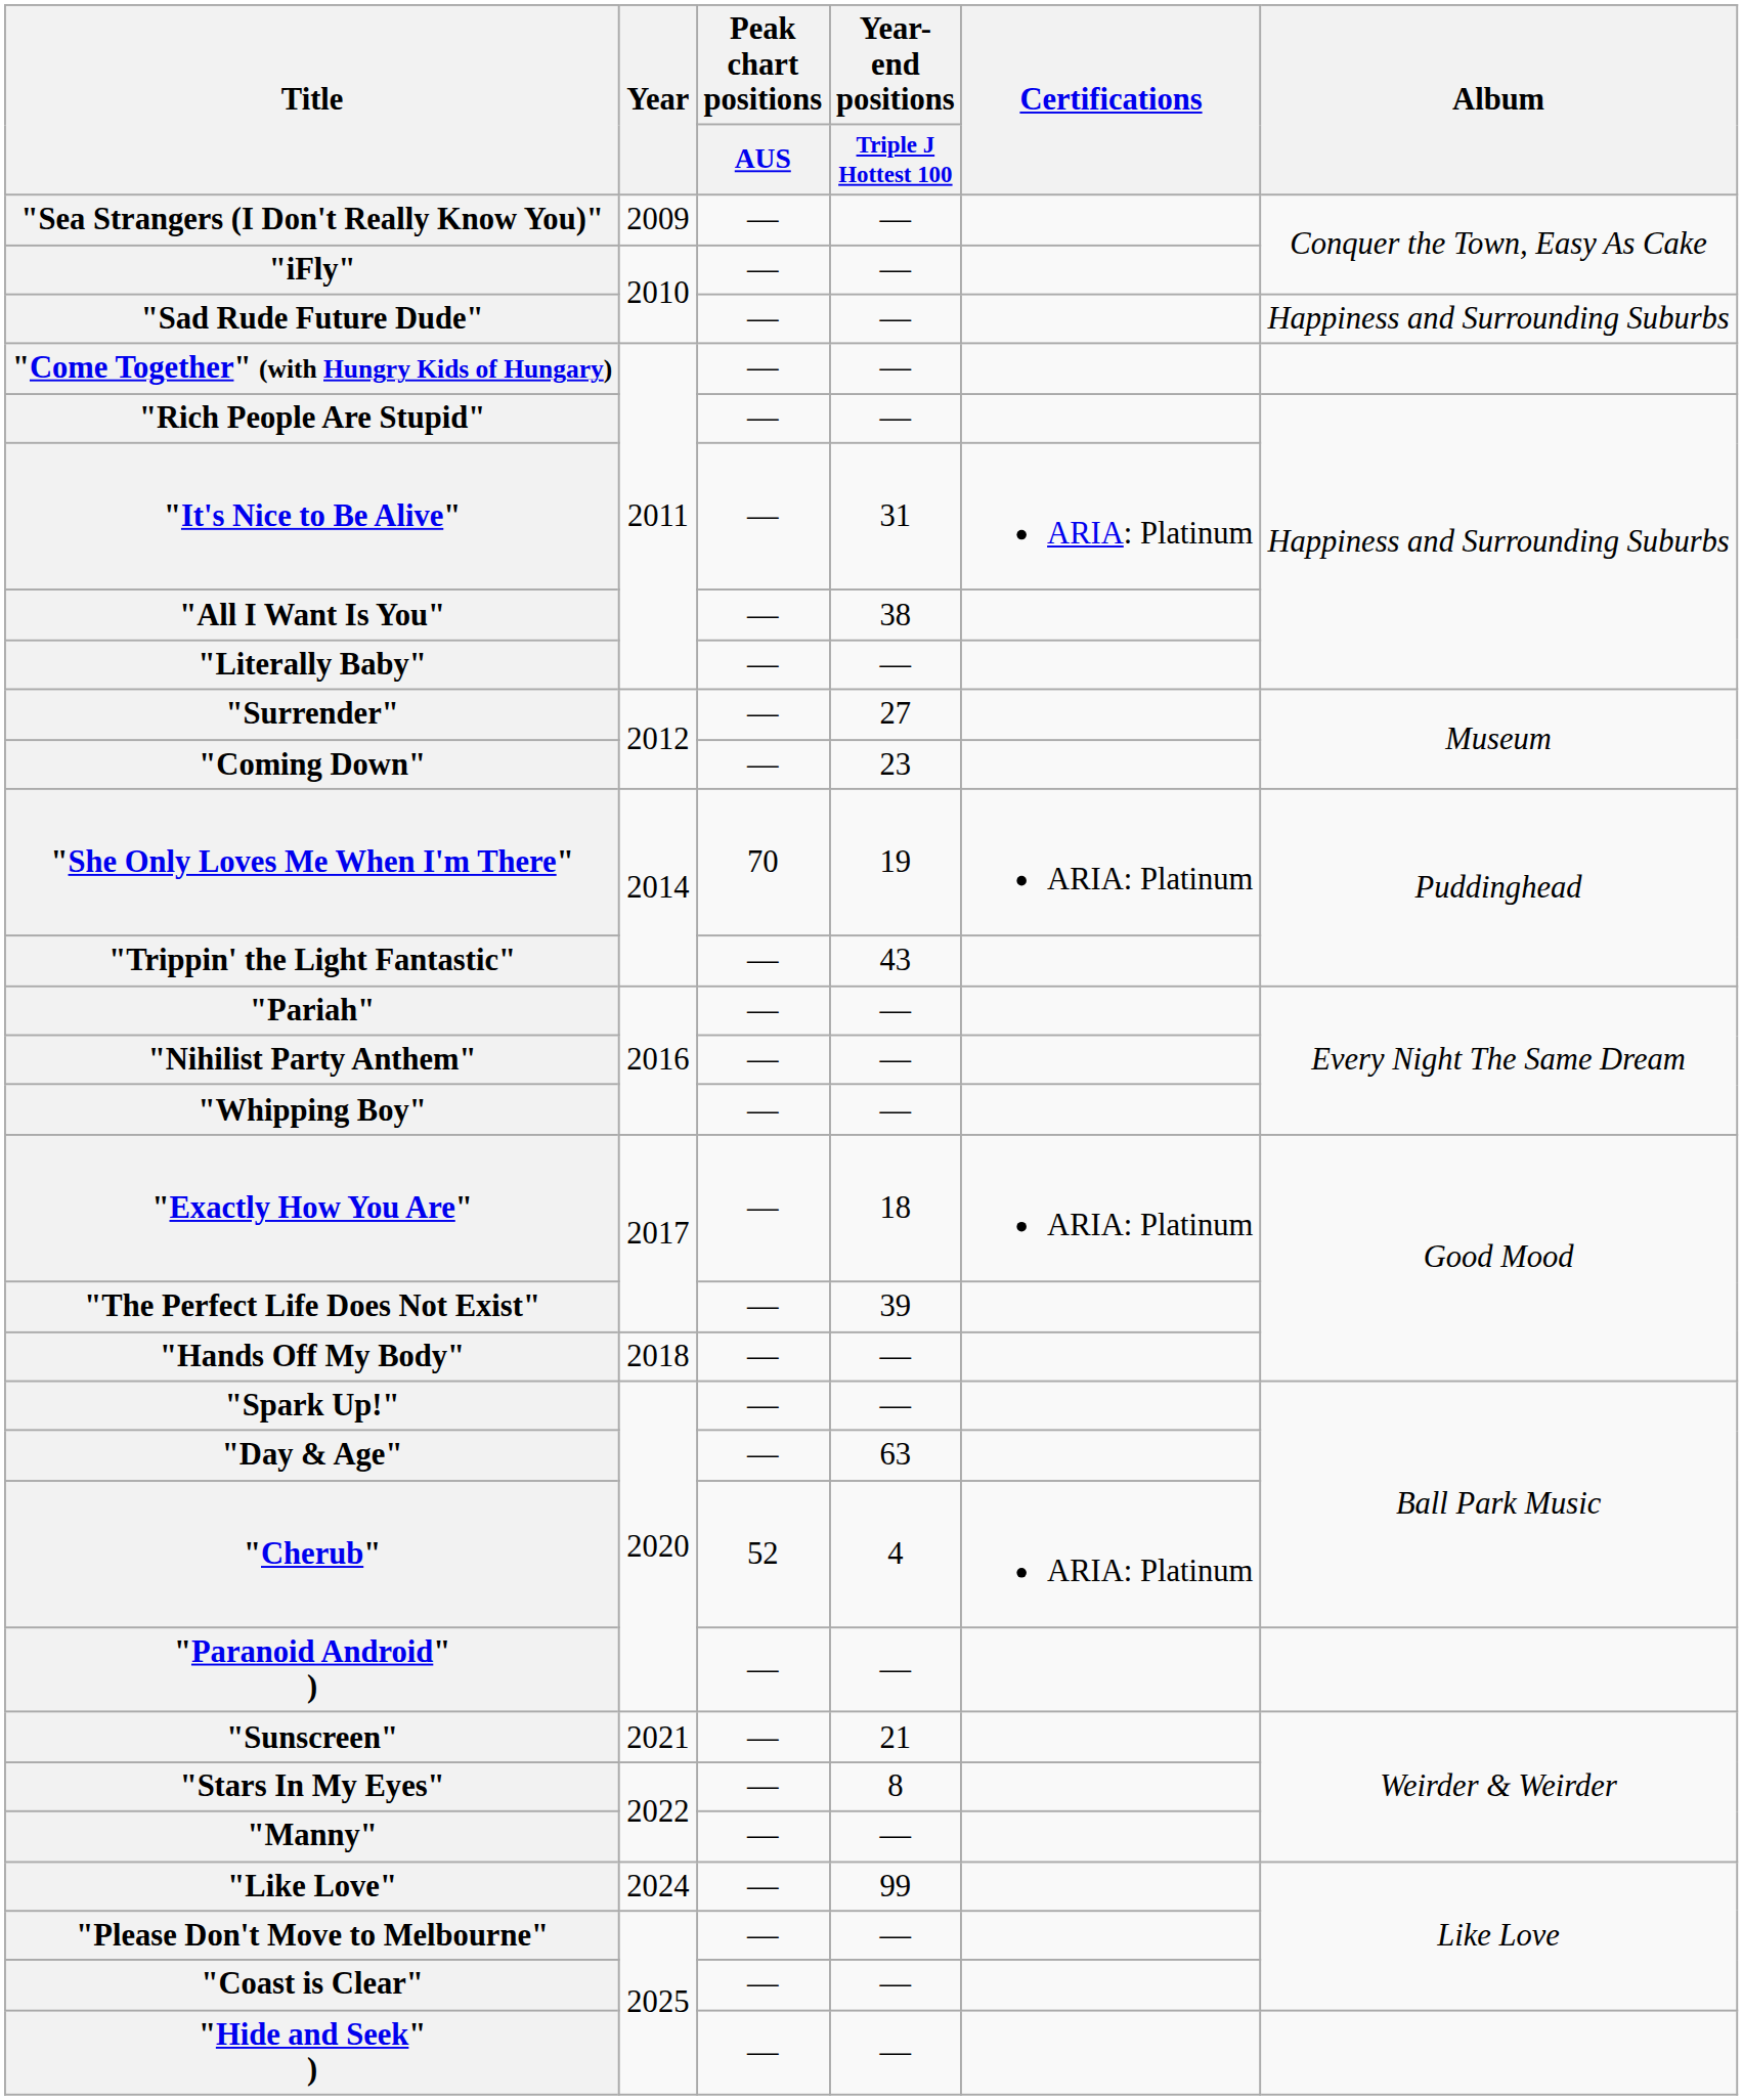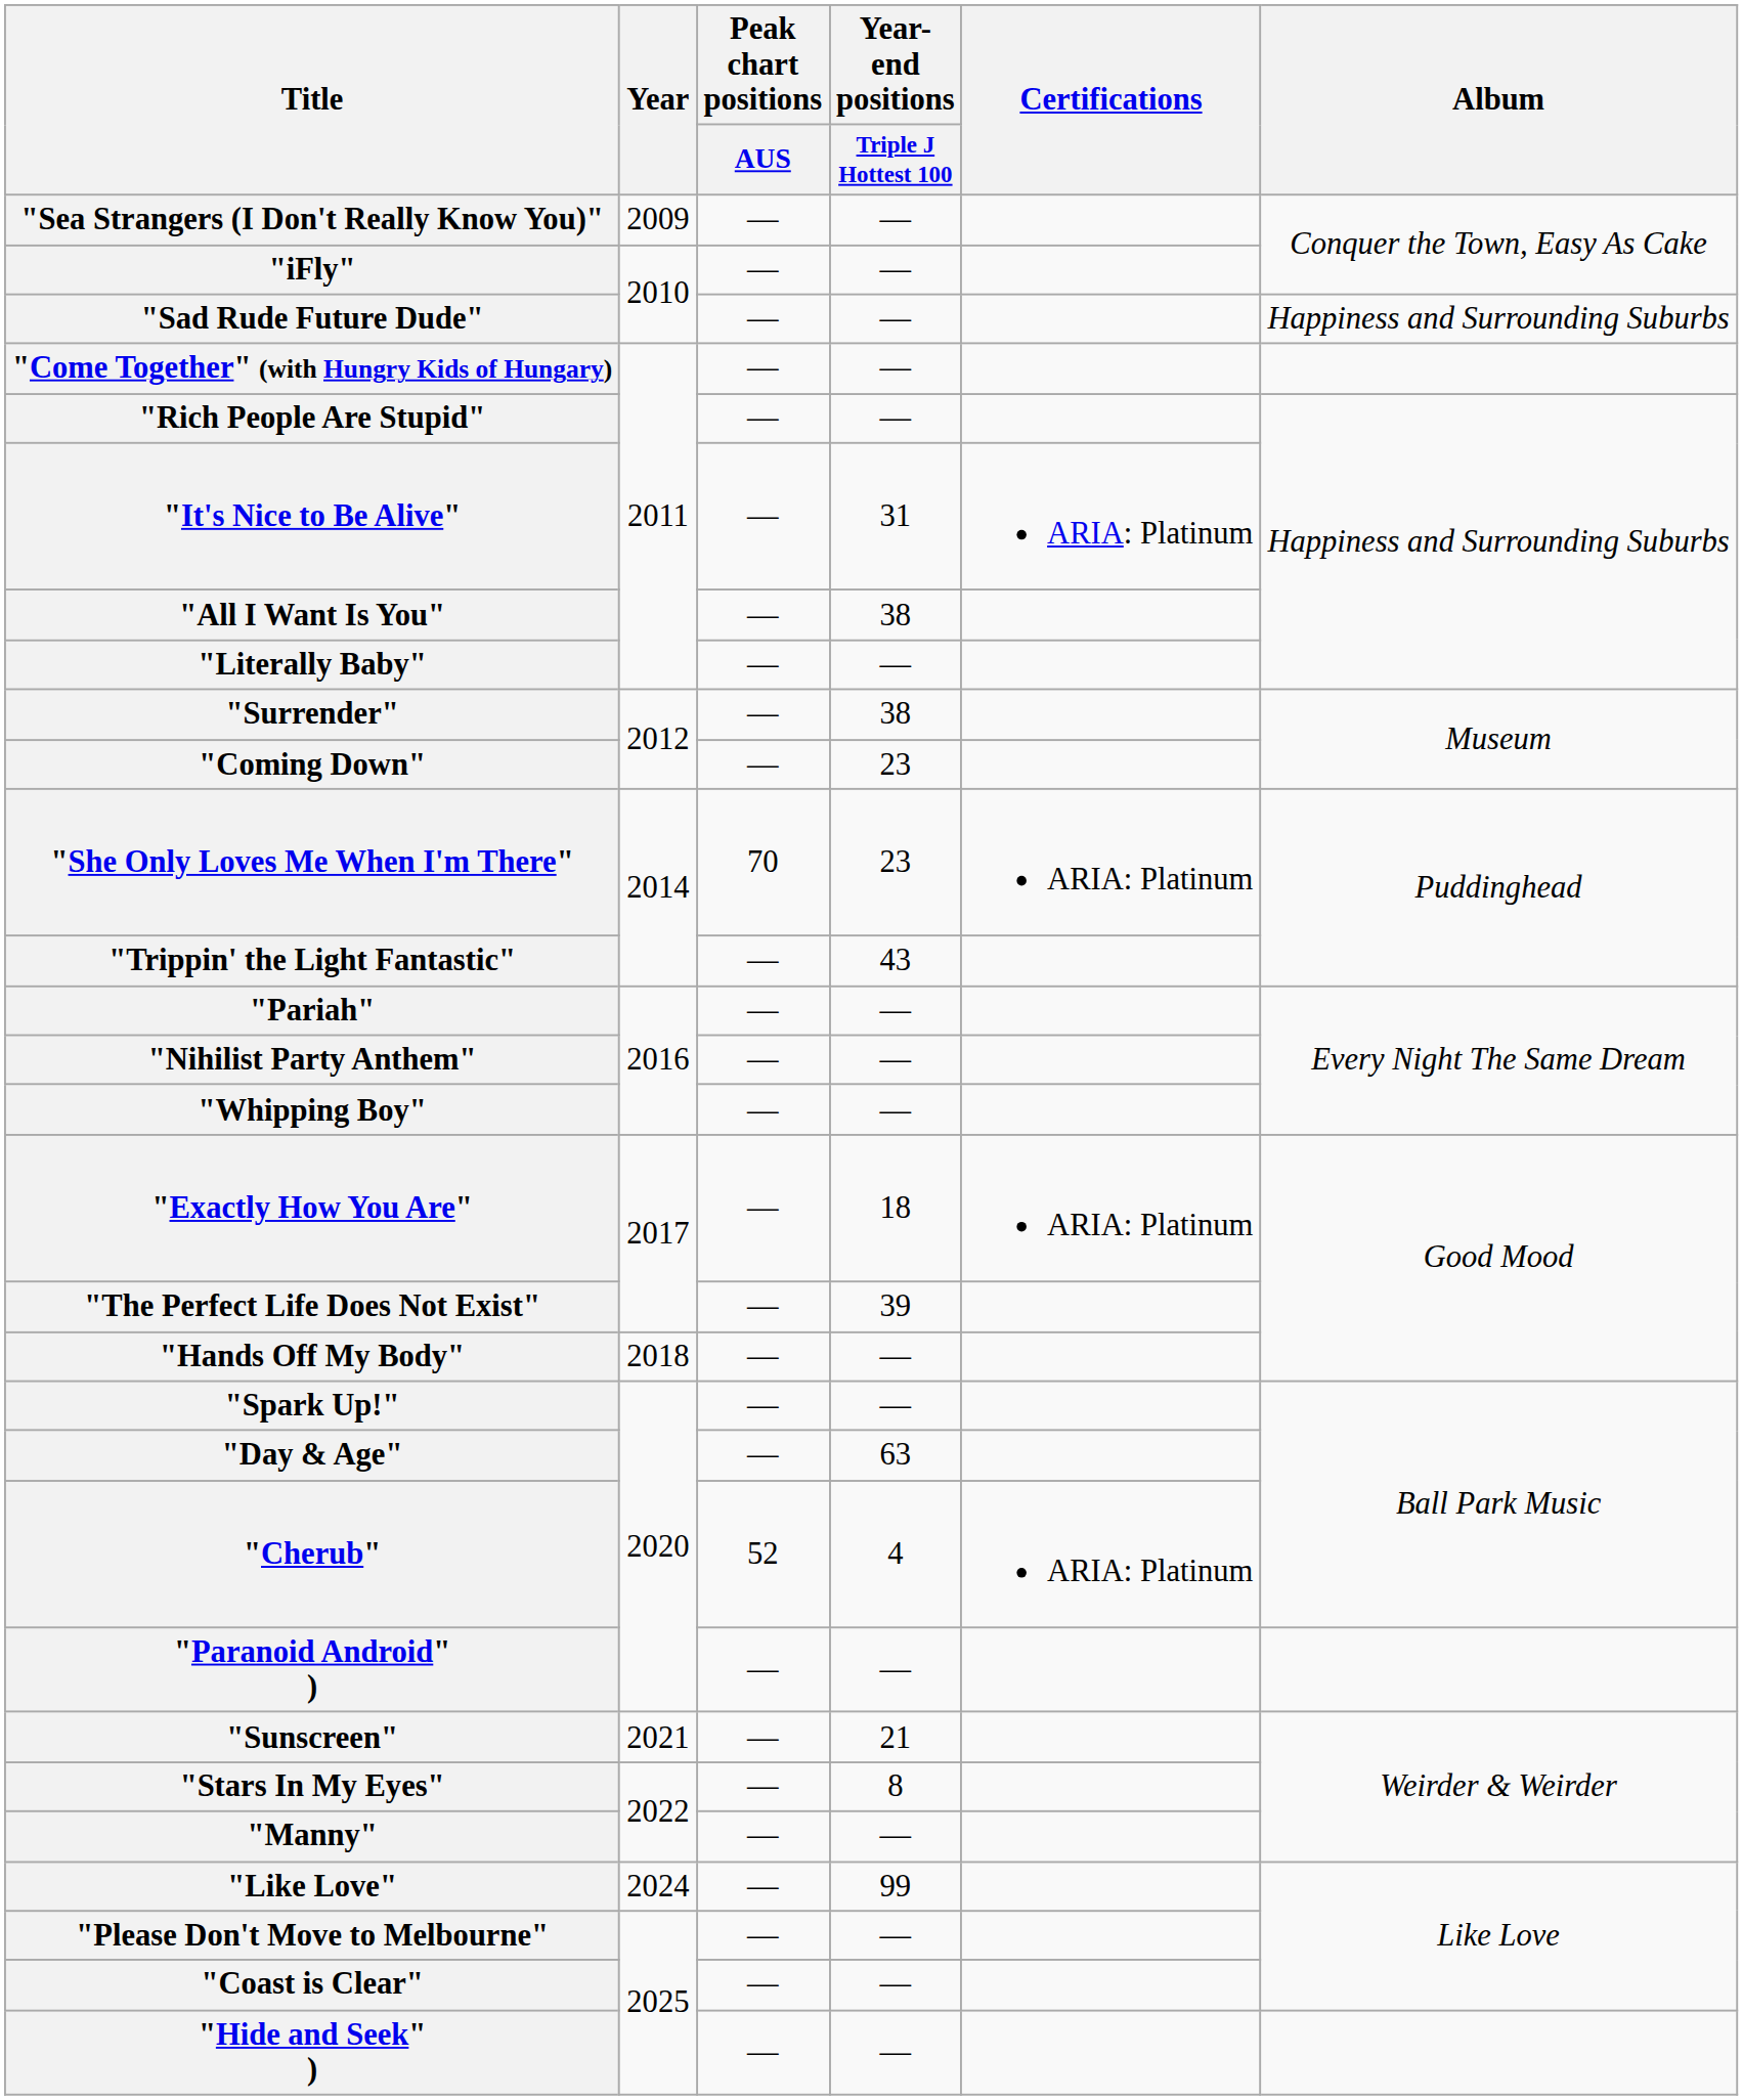"Surrender" | Year-end positions / Triple J Hottest 100: 27 -> 38
"She Only Loves Me When I'm There" | Year-end positions / Triple J Hottest 100: 19 -> 23
